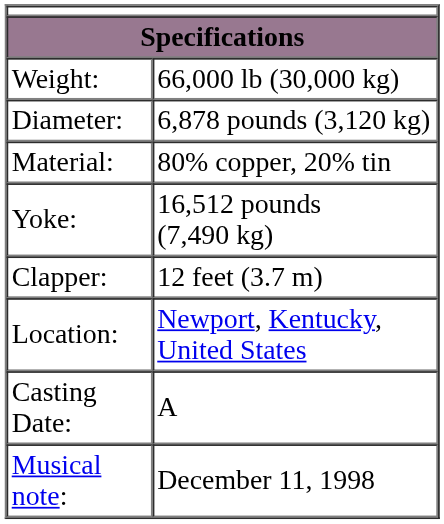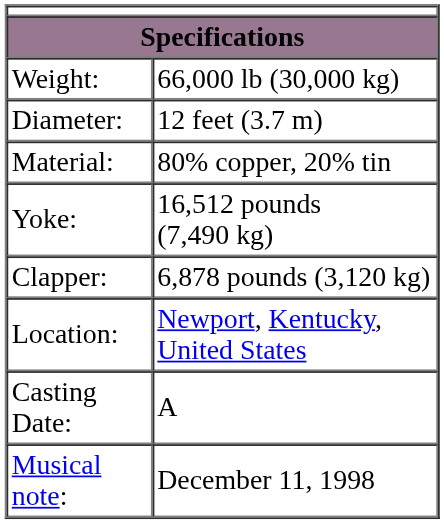Diameter: | column 2: 6,878 pounds (3,120 kg) -> 12 feet (3.7 m)
Clapper: | column 2: 12 feet (3.7 m) -> 6,878 pounds (3,120 kg)
